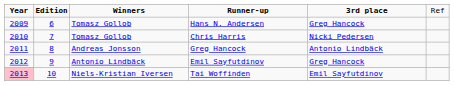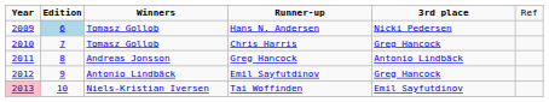Hans N. Andersen | column 2: no background -> lightblue background
Hans N. Andersen | column 5: Greg Hancock -> Nicki Pedersen
Chris Harris | column 5: Nicki Pedersen -> Greg Hancock
